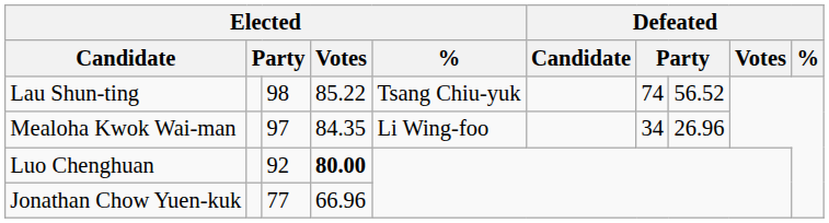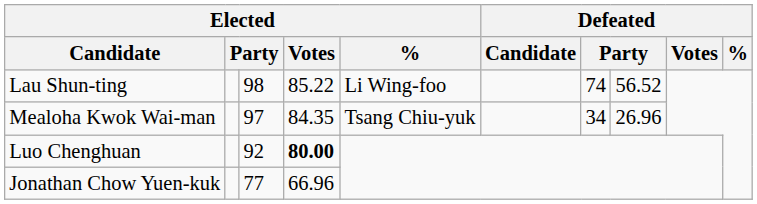Lau Shun-ting | Elected / %: Tsang Chiu-yuk -> Li Wing-foo
Mealoha Kwok Wai-man | Elected / %: Li Wing-foo -> Tsang Chiu-yuk
